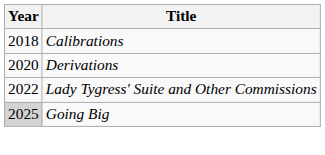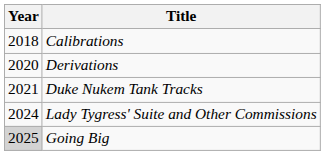+ row: 2021 | Duke Nukem Tank Tracks
Lady Tygress' Suite and Other Commissions | Year: 2022 -> 2024
